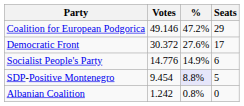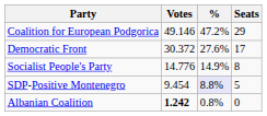Socialist People's Party | Seats: 6 -> 8
Albanian Coalition | Votes: normal -> bold
